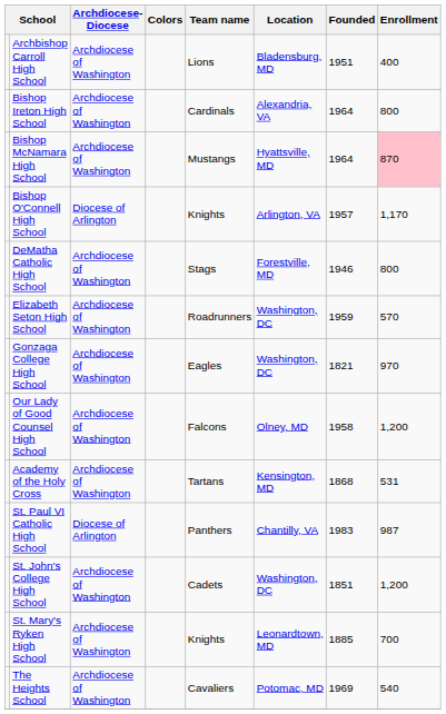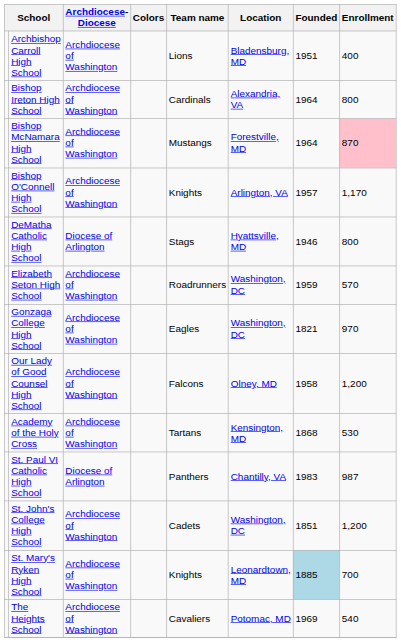Bishop McNamara High School | Location: Hyattsville, MD -> Forestville, MD
Bishop O'Connell High School | Archdiocese- Diocese: Diocese of Arlington -> Archdiocese of Washington
DeMatha Catholic High School | Archdiocese- Diocese: Archdiocese of Washington -> Diocese of Arlington
DeMatha Catholic High School | Location: Forestville, MD -> Hyattsville, MD
Academy of the Holy Cross | Enrollment: 531 -> 530
St. Mary's Ryken High School | Founded: no background -> lightblue background
